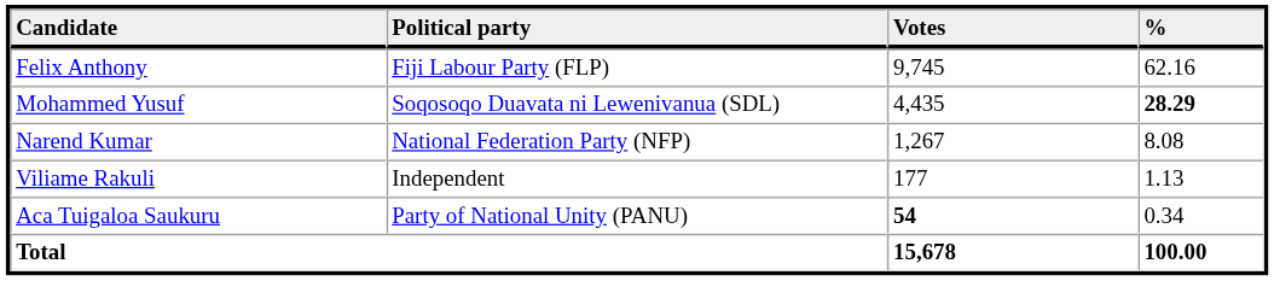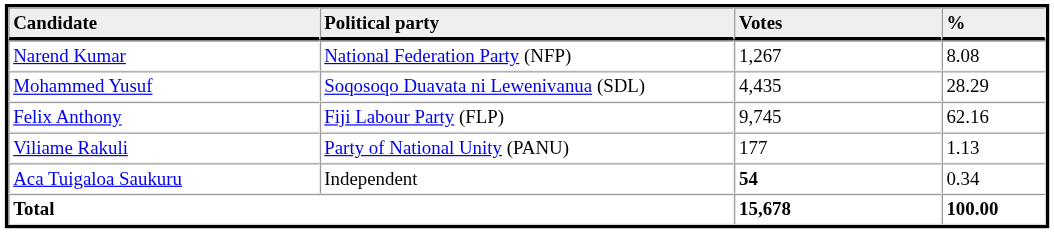rows swapped: Felix Anthony <-> Narend Kumar
Mohammed Yusuf | %: bold -> normal
Viliame Rakuli | Political party: Independent -> Party of National Unity (PANU)
Aca Tuigaloa Saukuru | Political party: Party of National Unity (PANU) -> Independent
